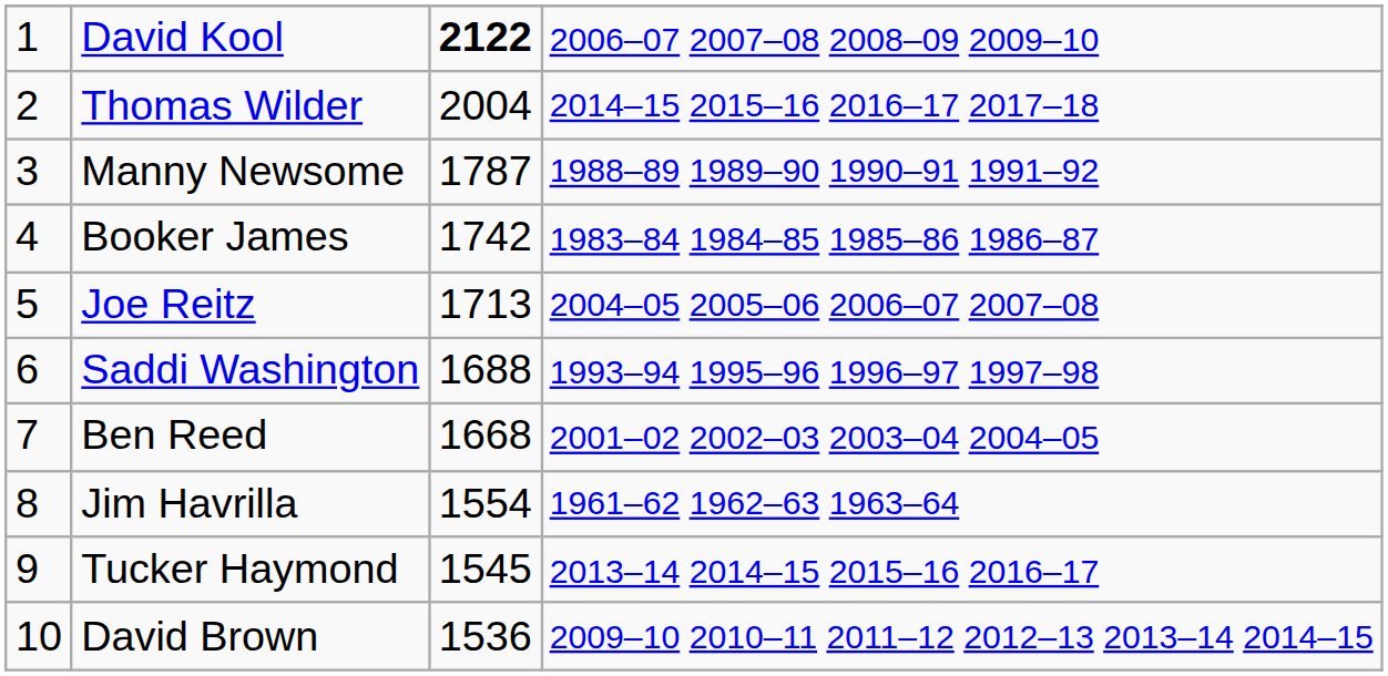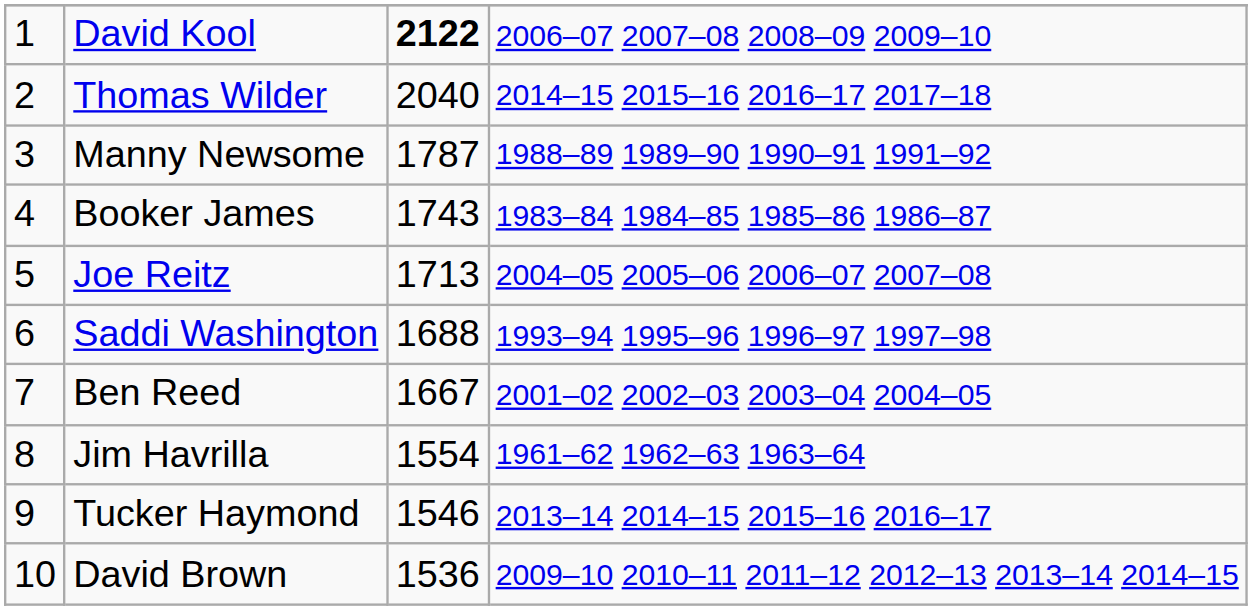Thomas Wilder | column 3: 2004 -> 2040
Booker James | column 3: 1742 -> 1743
Ben Reed | column 3: 1668 -> 1667
Tucker Haymond | column 3: 1545 -> 1546
